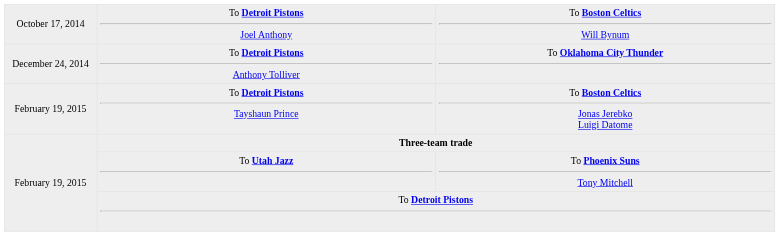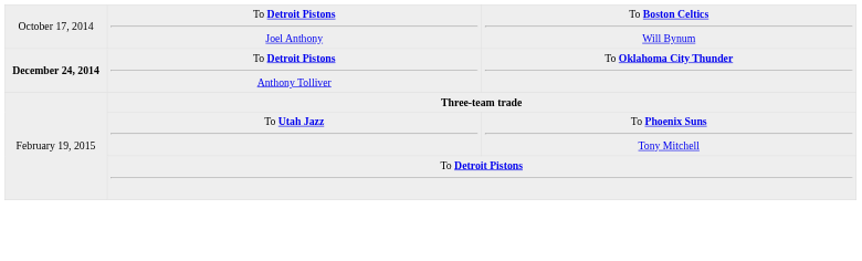To Detroit Pistons Anthony Tolliver | column 1: normal -> bold
- row: February 19, 2015 | To Detroit Pistons Tayshaun Prince | To Boston Celtics Jonas Jerebko Luigi Datome
